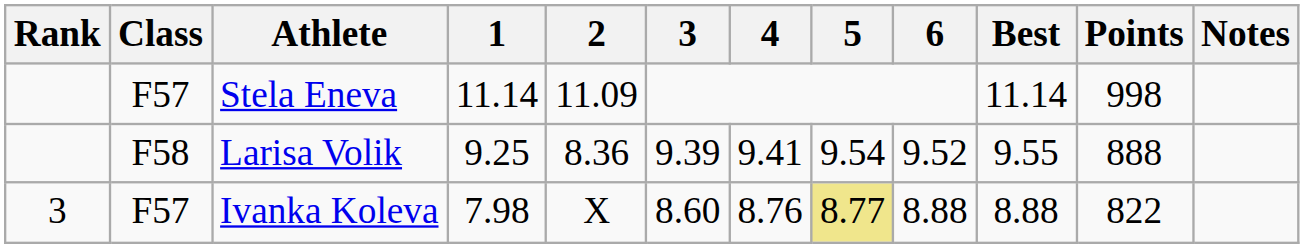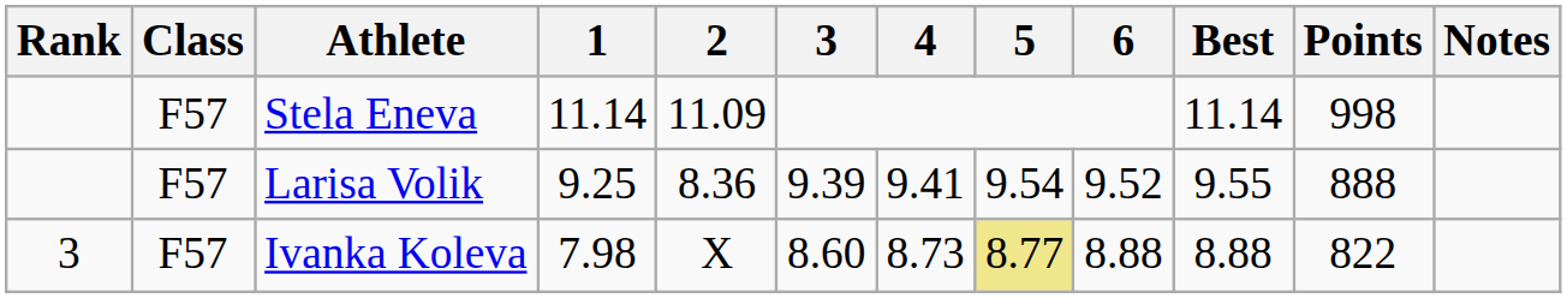Larisa Volik | Class: F58 -> F57
Ivanka Koleva | 4: 8.76 -> 8.73
